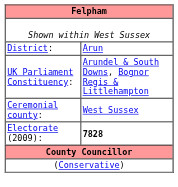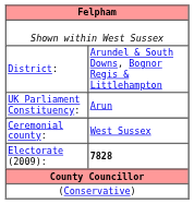District: | column 2: Arun -> Arundel & South Downs, Bognor Regis & Littlehampton
UK Parliament Constituency: | column 2: Arundel & South Downs, Bognor Regis & Littlehampton -> Arun
